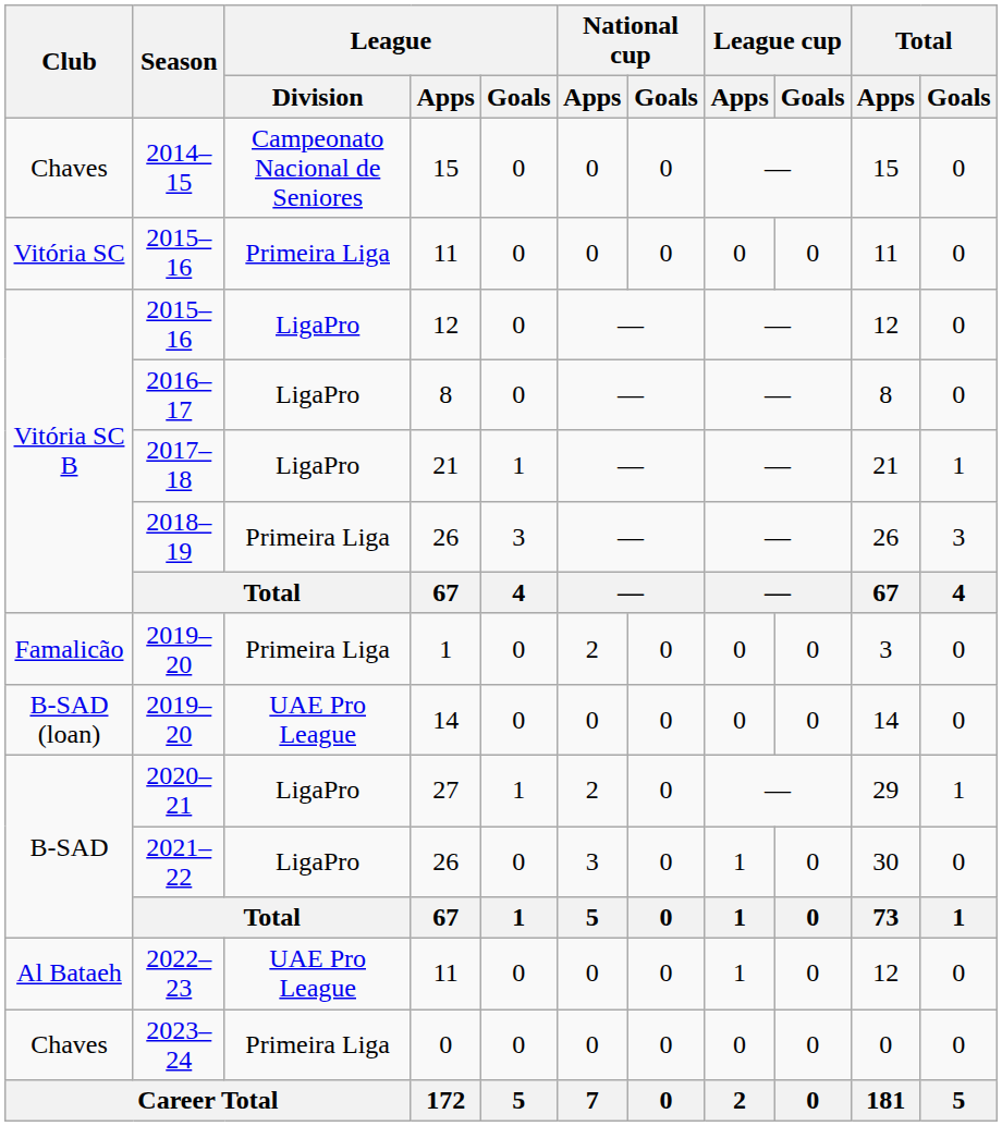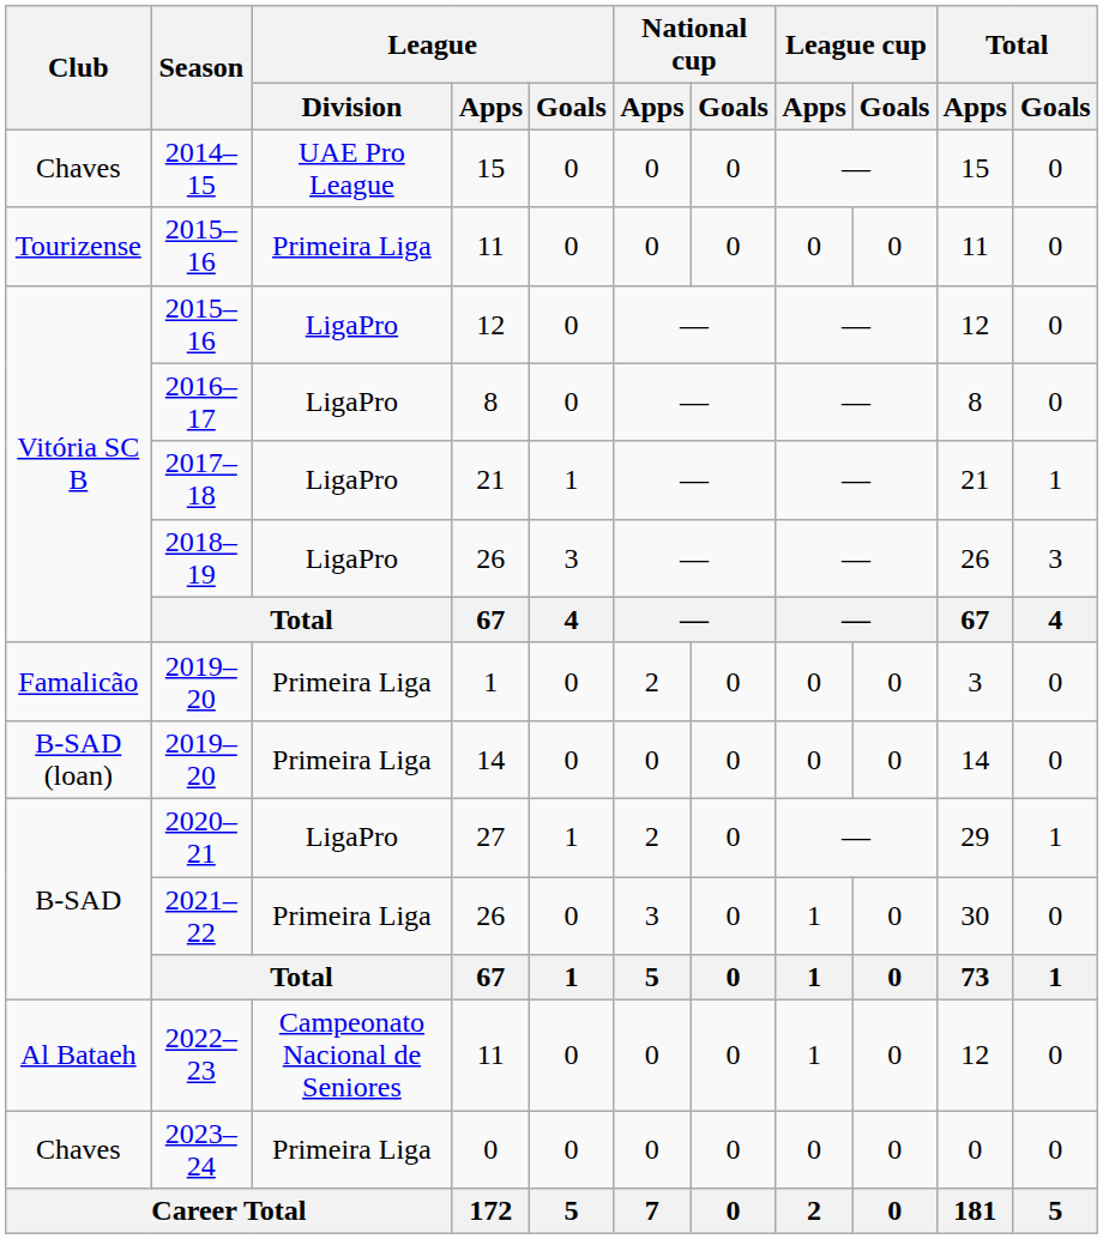2014–15 | League / Division: Campeonato Nacional de Seniores -> UAE Pro League
2015–16 / 11 | Club: Vitória SC -> Tourizense
2018–19 | League / Division: Primeira Liga -> LigaPro
2019–20 / 14 | League / Division: UAE Pro League -> Primeira Liga
2021–22 | League / Division: LigaPro -> Primeira Liga
2022–23 | League / Division: UAE Pro League -> Campeonato Nacional de Seniores
